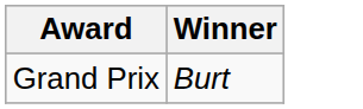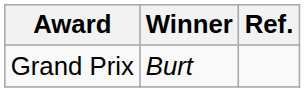+ column: Ref.
